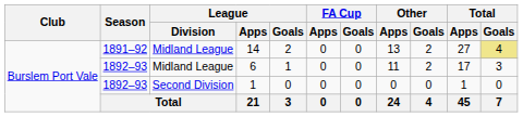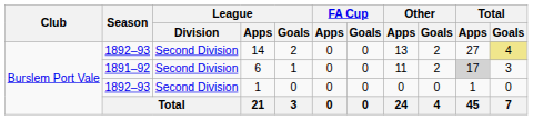14 | Season: 1891–92 -> 1892–93
14 | League / Division: Midland League -> Second Division
6 | Season: 1892–93 -> 1891–92
6 | League / Division: Midland League -> Second Division
6 | Total / Apps: no background -> lightgrey background
